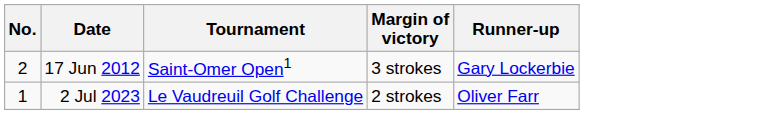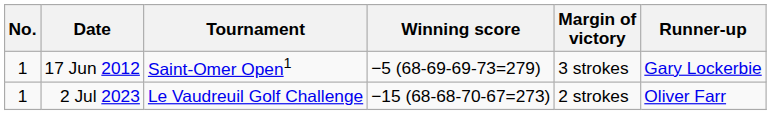+ column: Winning score | −5 (68-69-69-73=279) | −15 (68-68-70-67=273)
17 Jun 2012 | No.: 2 -> 1
